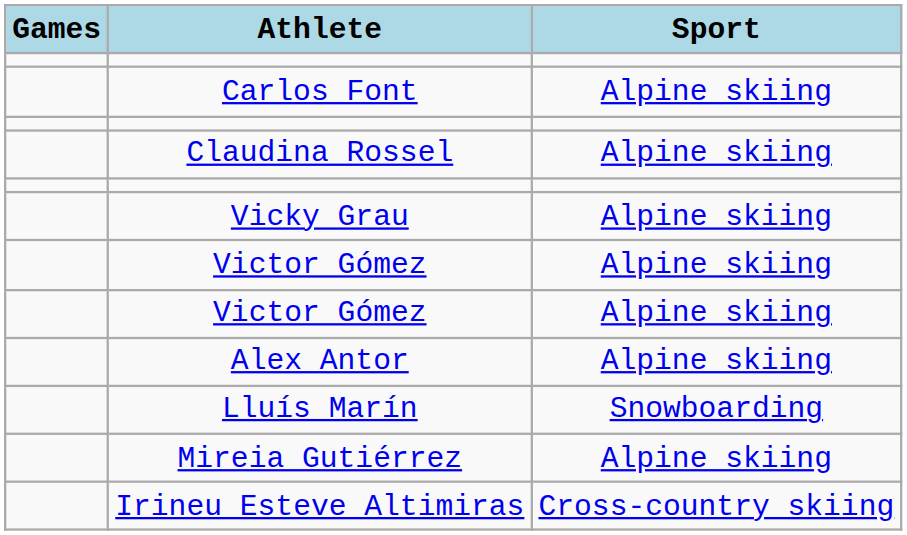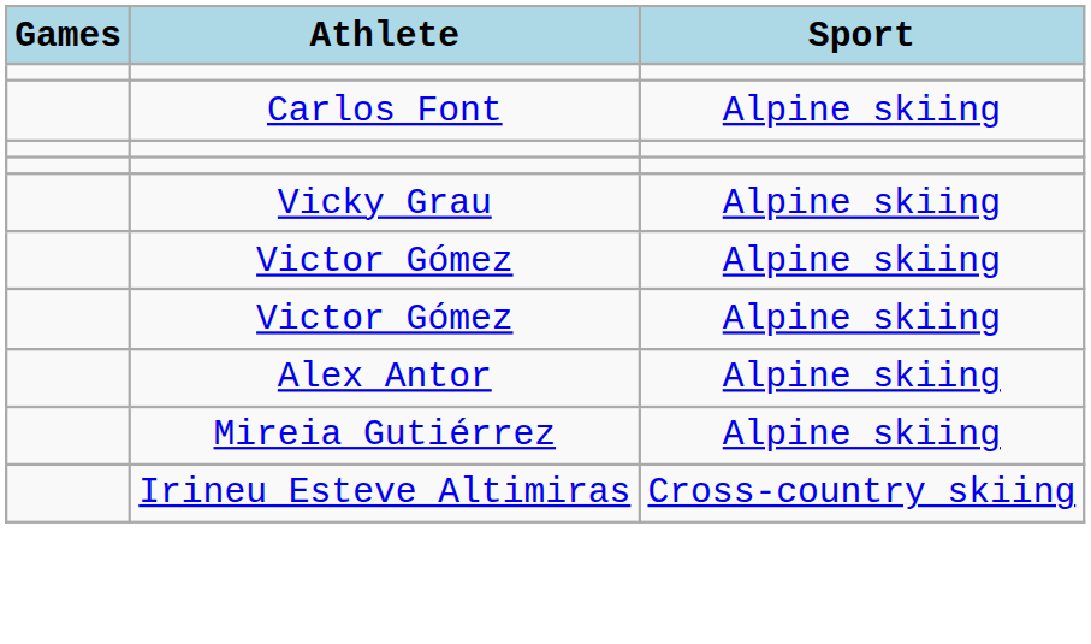- row: Claudina Rossel | Alpine skiing
- row: Lluís Marín | Snowboarding
